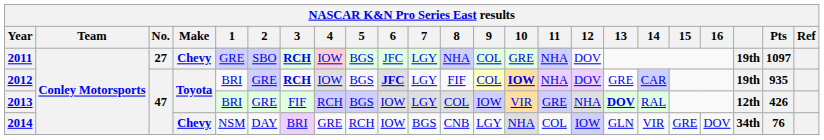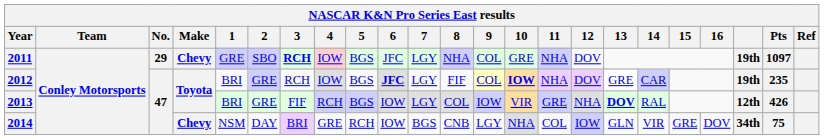2011 | No.: 27 -> 29
2012 | 3: bold -> normal
2012 | Pts: 935 -> 235
2014 | Pts: 76 -> 75
